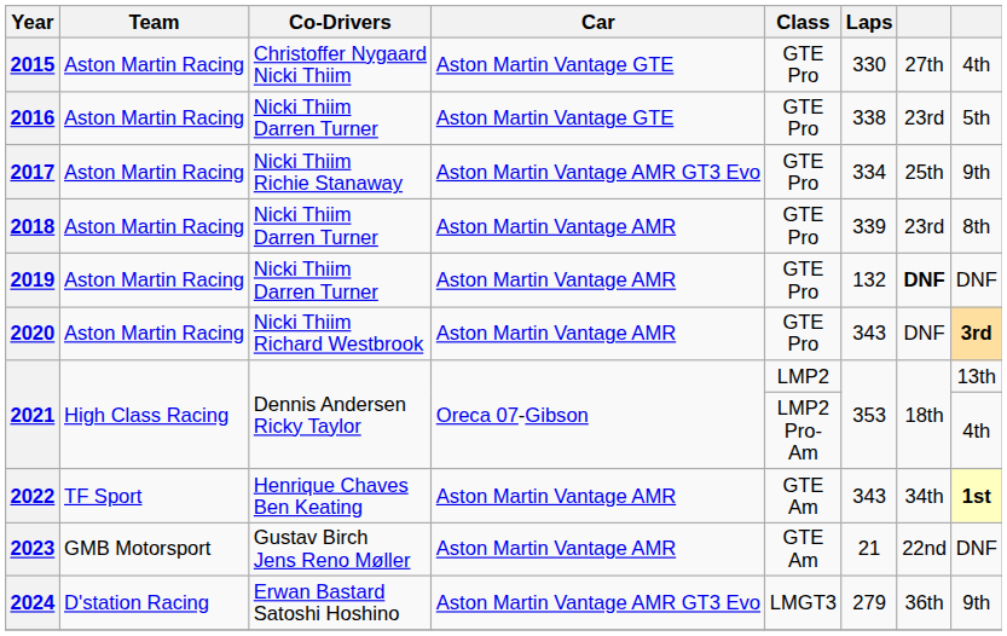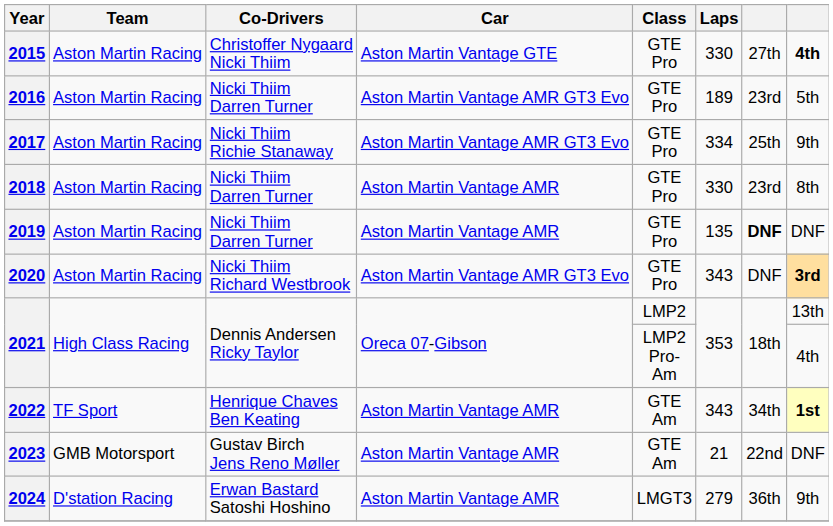2015 | column 8: normal -> bold
2016 | Car: Aston Martin Vantage GTE -> Aston Martin Vantage AMR GT3 Evo
2016 | Laps: 338 -> 189
2018 | Laps: 339 -> 330
2019 | Laps: 132 -> 135
2020 | Car: Aston Martin Vantage AMR -> Aston Martin Vantage AMR GT3 Evo
2024 | Car: Aston Martin Vantage AMR GT3 Evo -> Aston Martin Vantage AMR
